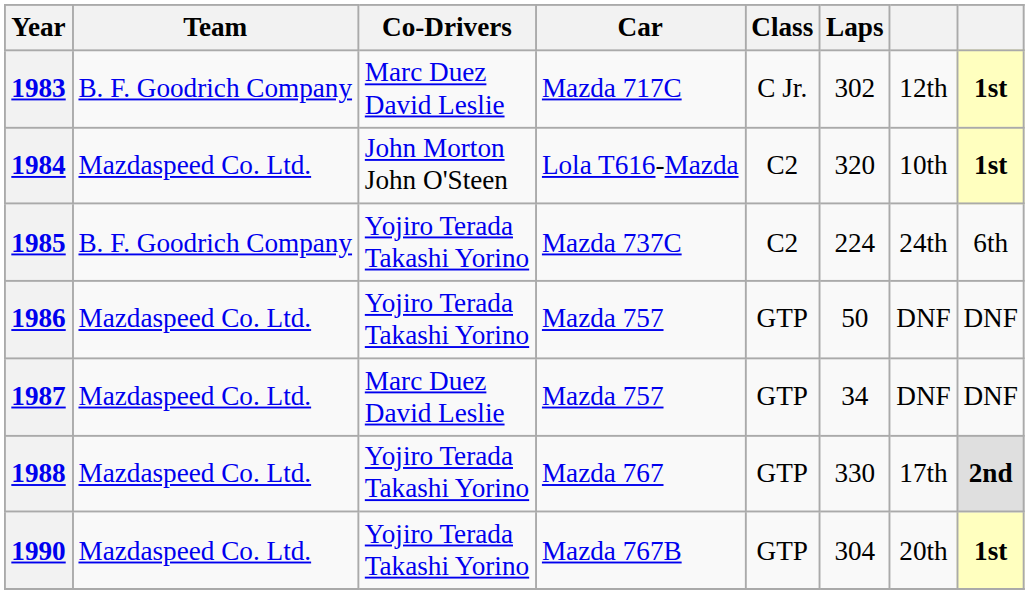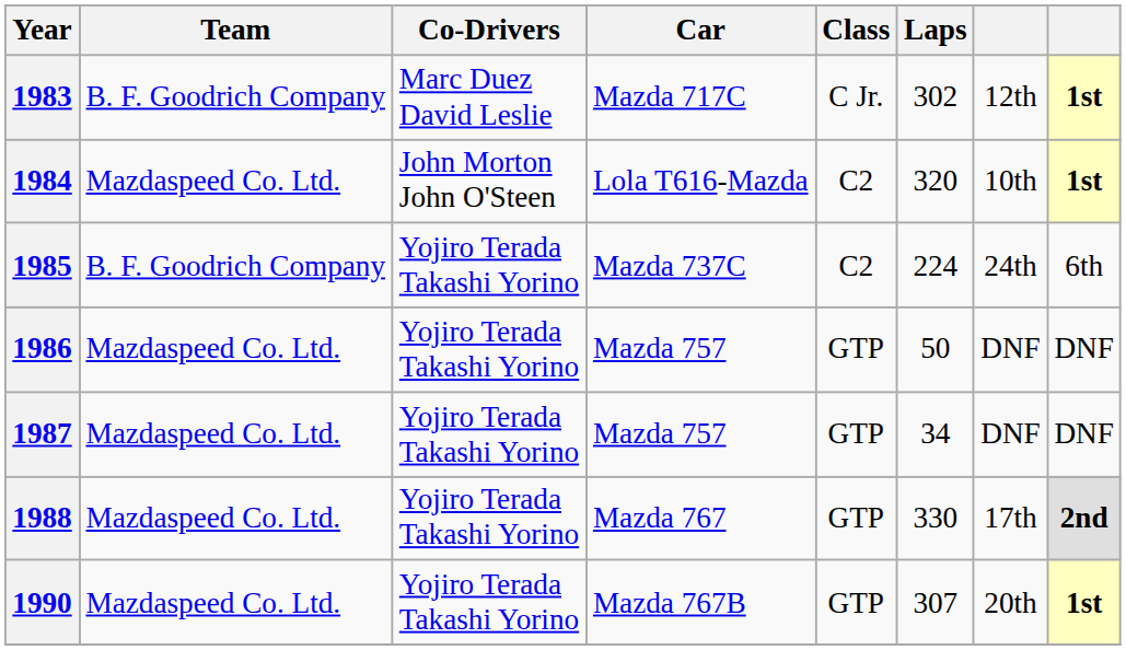1987 | Co-Drivers: Marc Duez David Leslie -> Yojiro Terada Takashi Yorino
1990 | Laps: 304 -> 307
